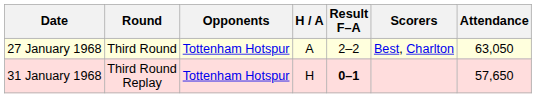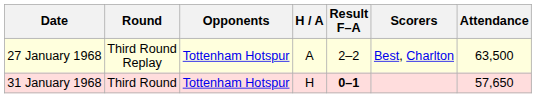27 January 1968 | Round: Third Round -> Third Round Replay
27 January 1968 | Attendance: 63,050 -> 63,500
31 January 1968 | Round: Third Round Replay -> Third Round
